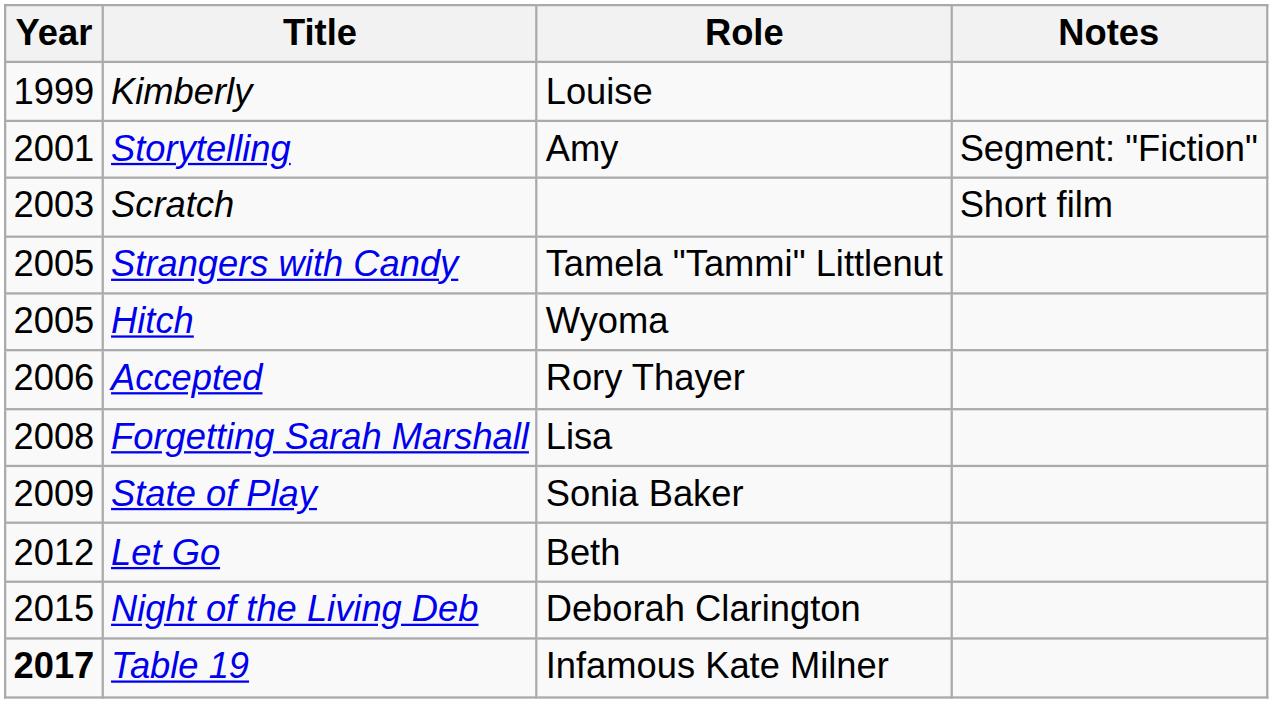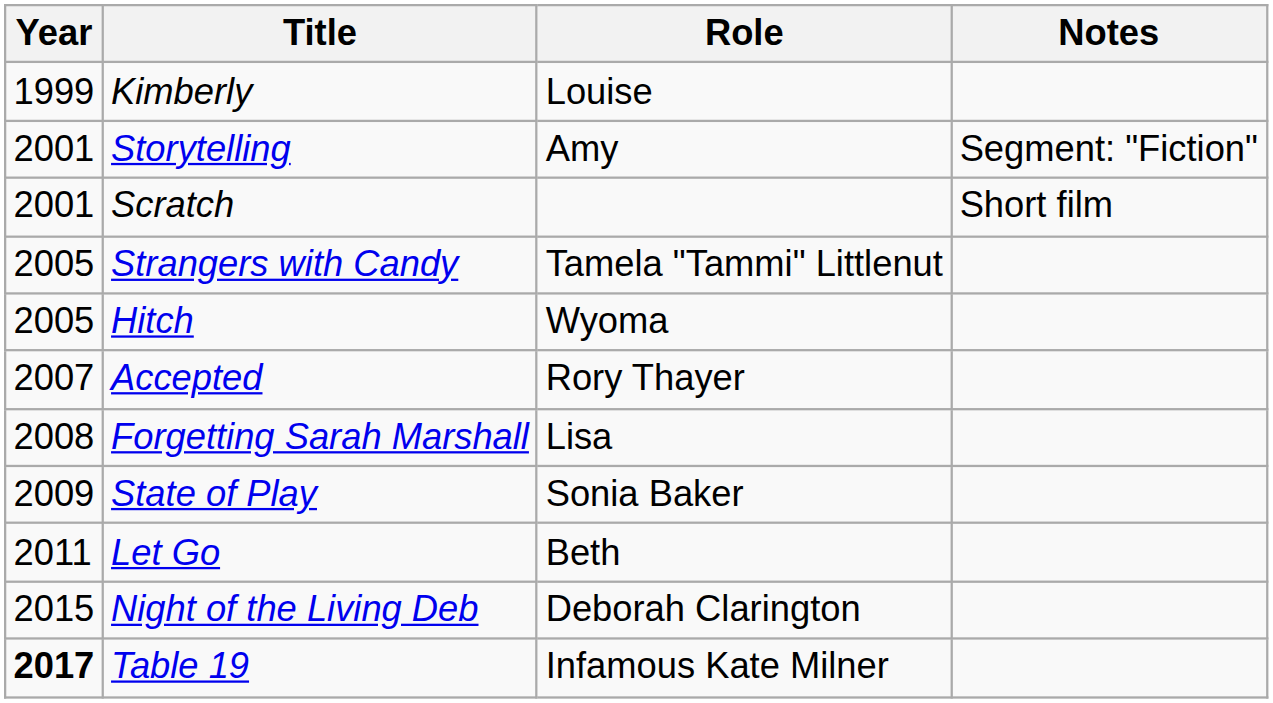Scratch | Year: 2003 -> 2001
Accepted | Year: 2006 -> 2007
Let Go | Year: 2012 -> 2011
